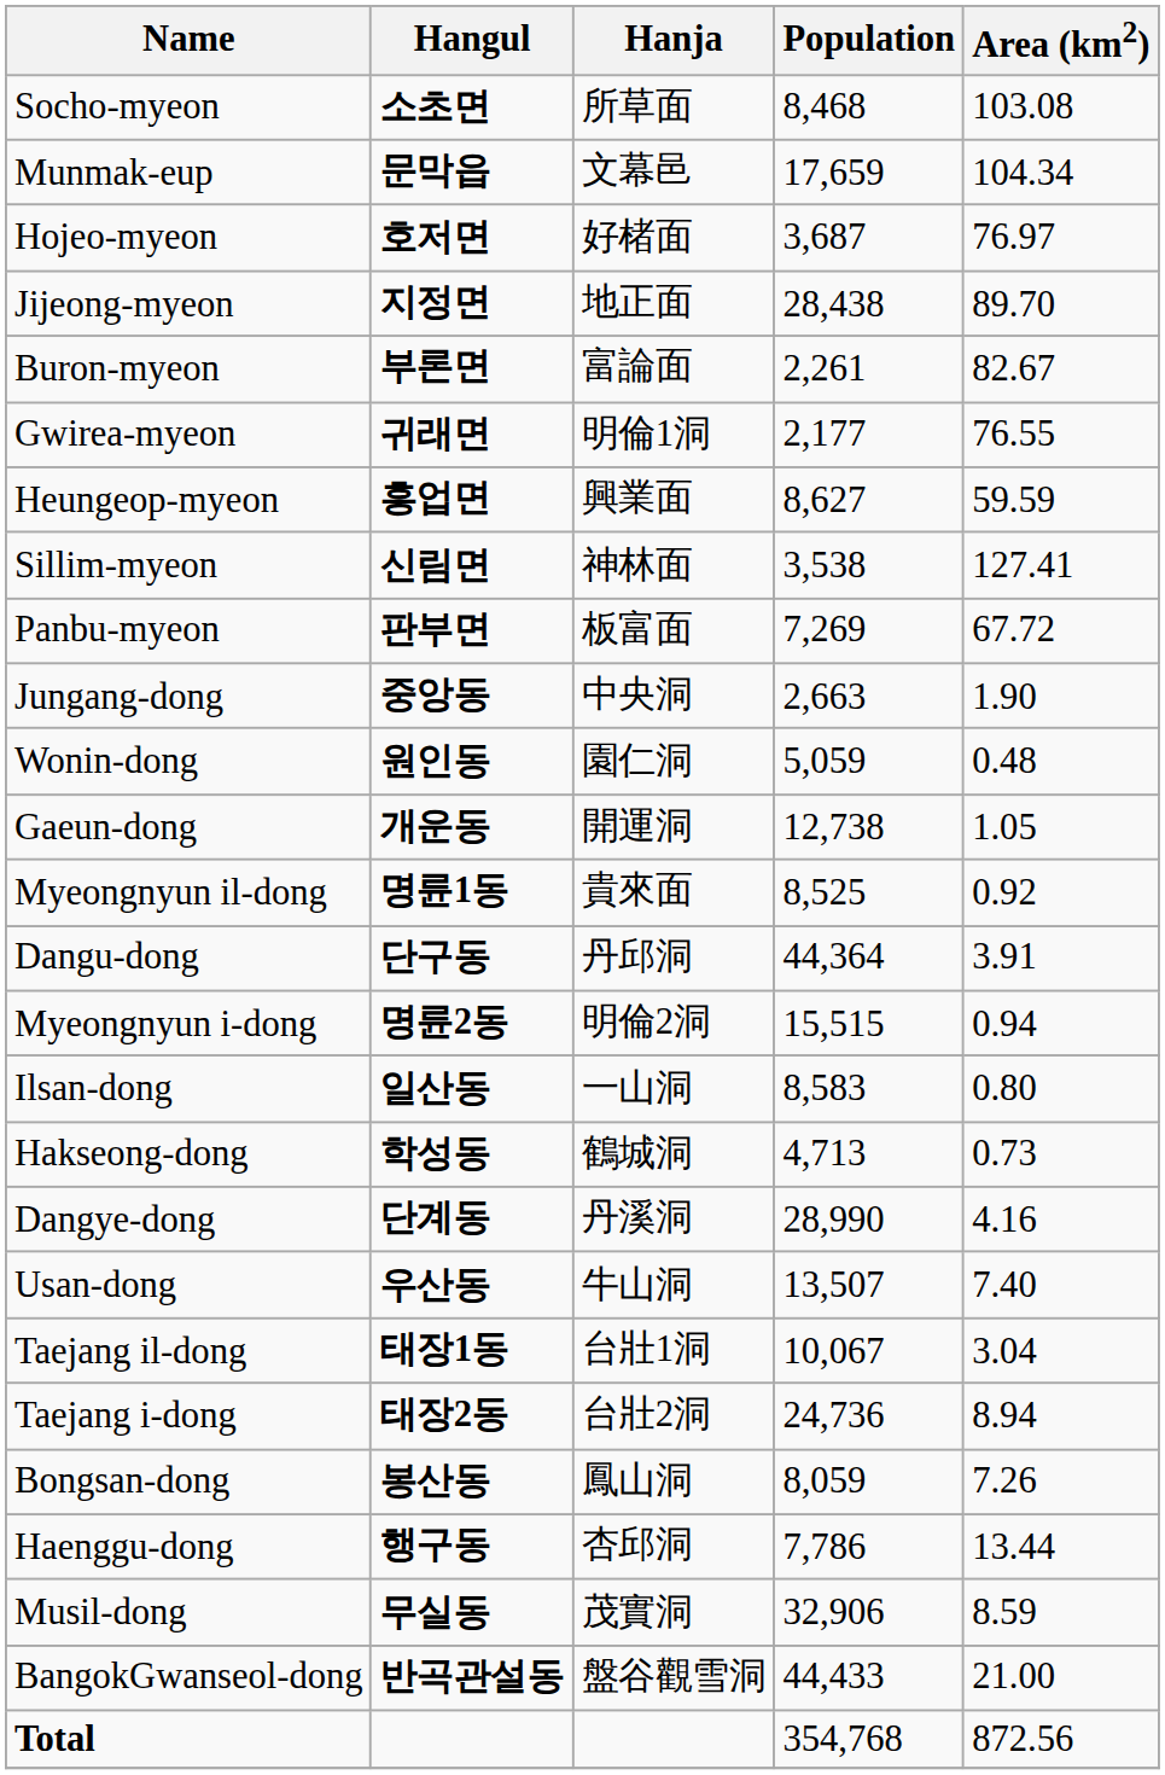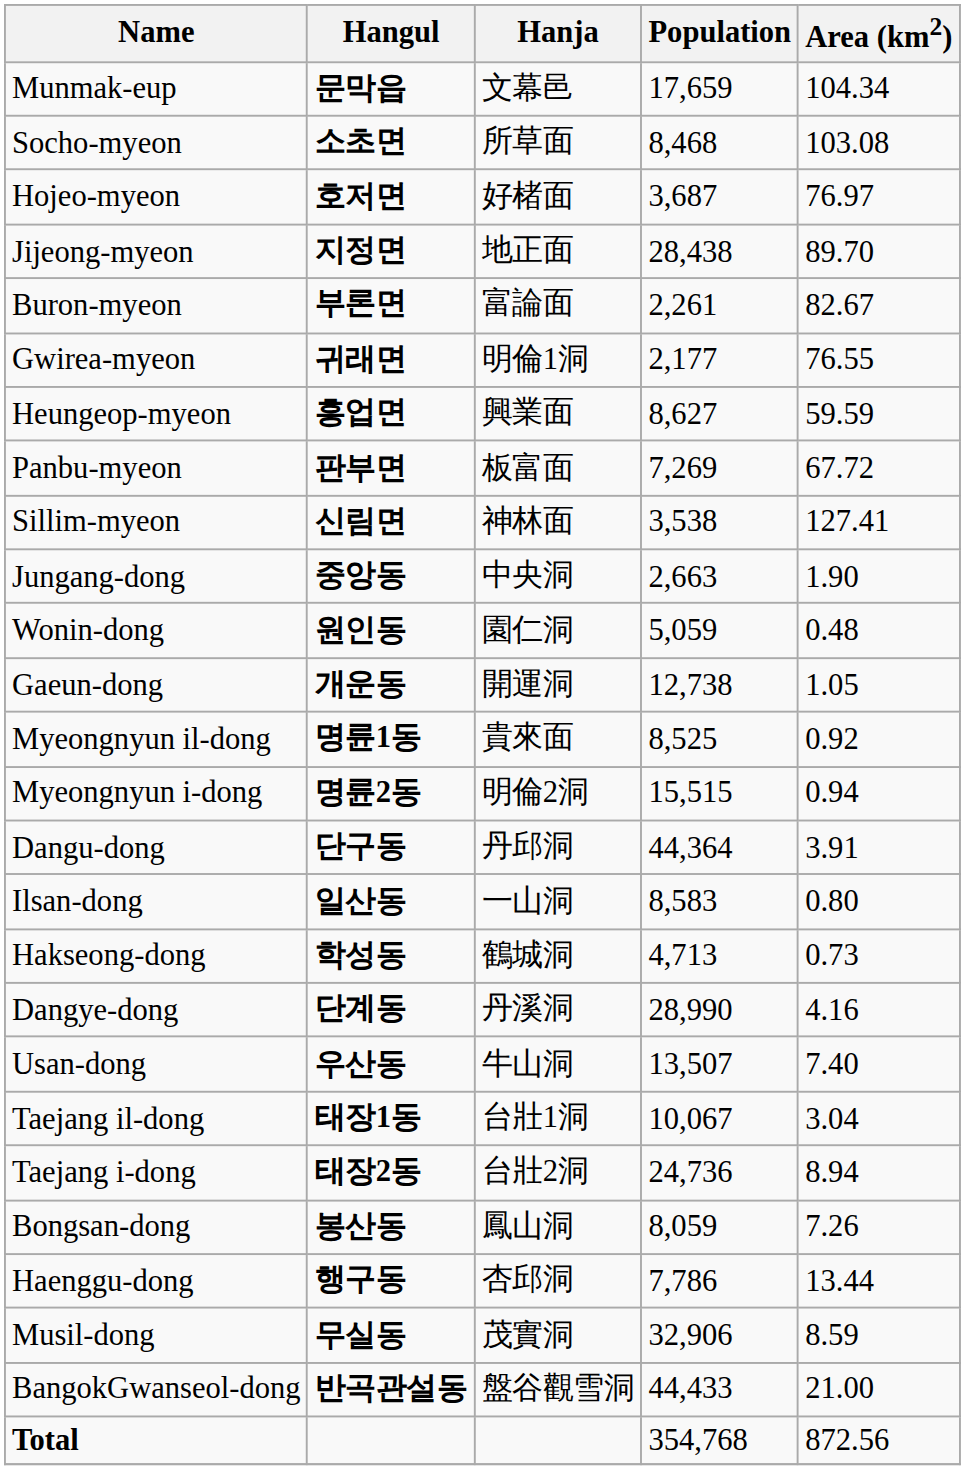rows swapped: Munmak-eup <-> Socho-myeon
rows swapped: Panbu-myeon <-> Sillim-myeon
rows swapped: Myeongnyun i-dong <-> Dangu-dong
